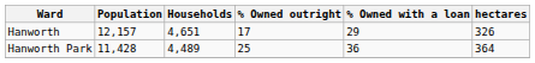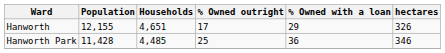Hanworth | Population: 12,157 -> 12,155
Hanworth Park | Households: 4,489 -> 4,485
Hanworth Park | hectares: 364 -> 346
